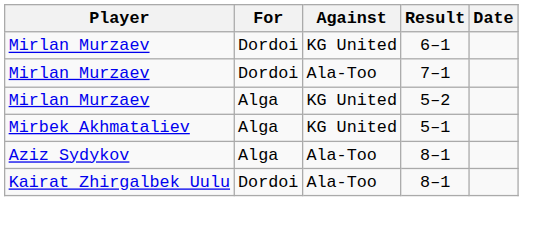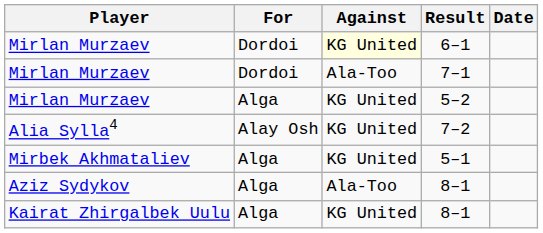6–1 | Against: no background -> lightyellow background
+ row: Alia Sylla4 | Alay Osh | KG United | 7–2
Kairat Zhirgalbek Uulu / 8–1 | For: Dordoi -> Alga
Kairat Zhirgalbek Uulu / 8–1 | Against: Ala-Too -> KG United
